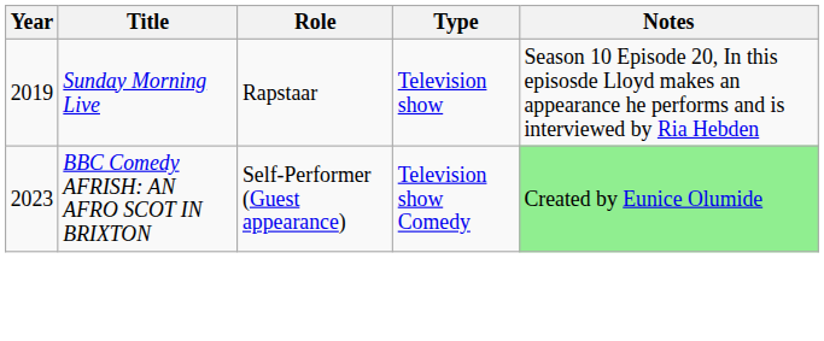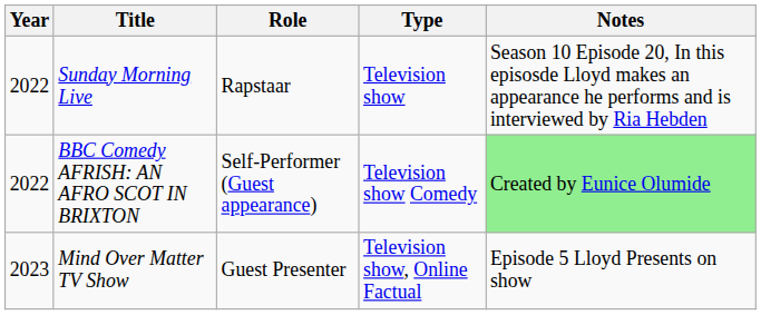Sunday Morning Live | Year: 2019 -> 2022
BBC Comedy AFRISH: AN AFRO SCOT IN BRIXTON | Year: 2023 -> 2022
+ row: 2023 | Mind Over Matter TV Show | Guest Presenter | Television show, Online Factual | Episode 5 Lloyd Presents on show
